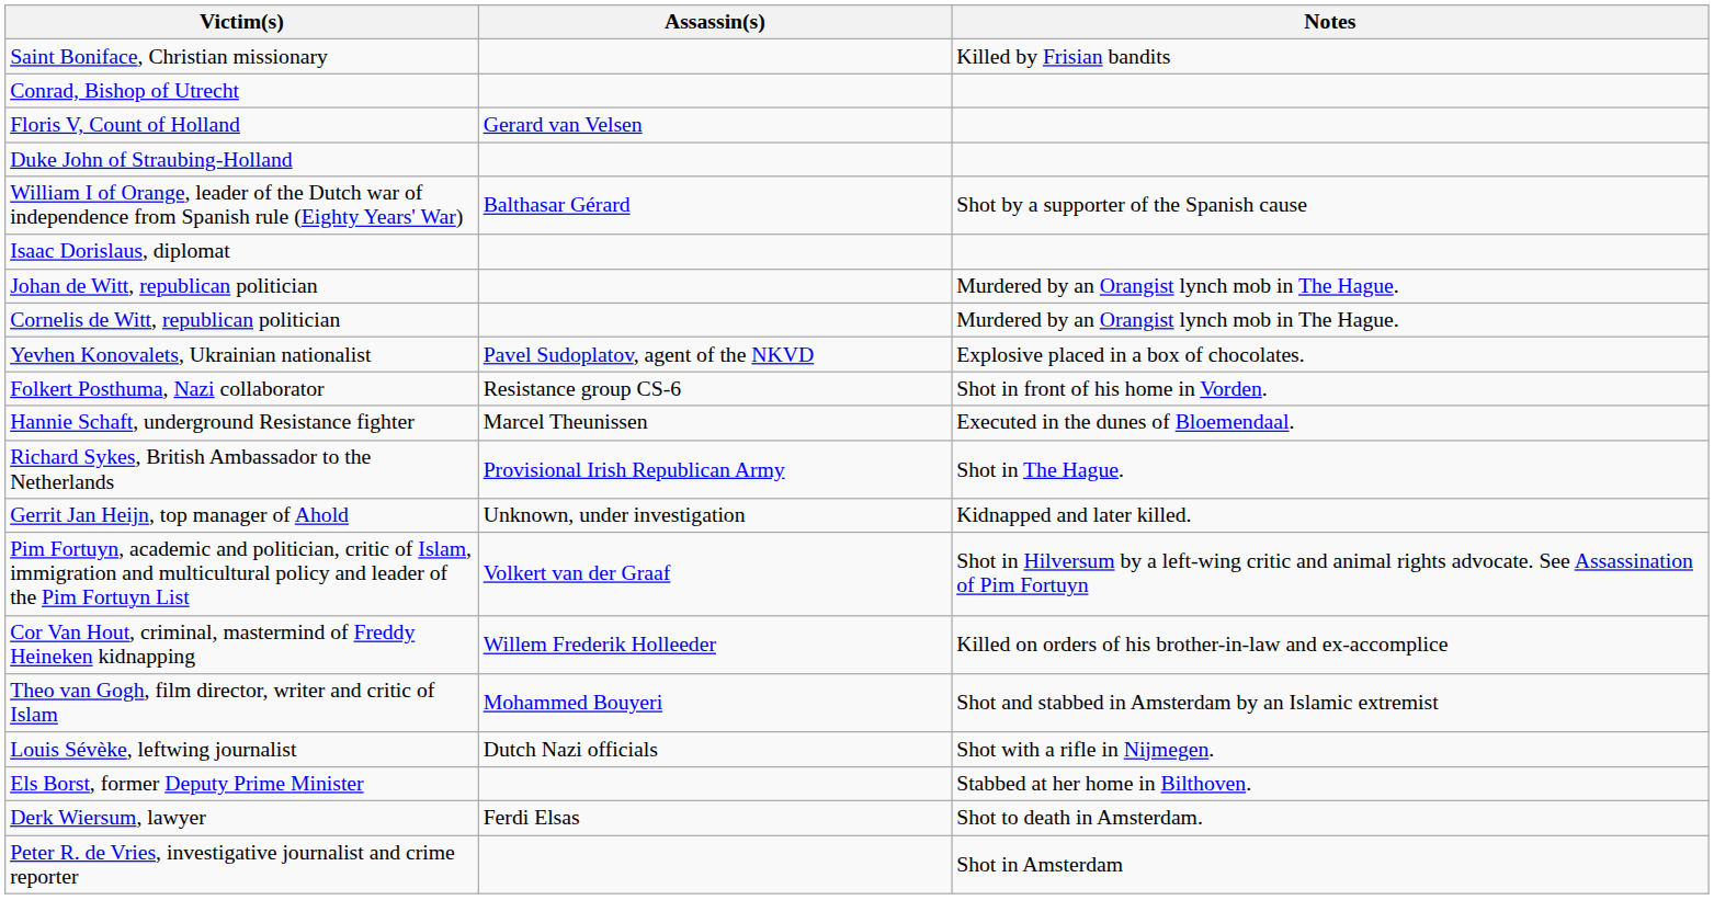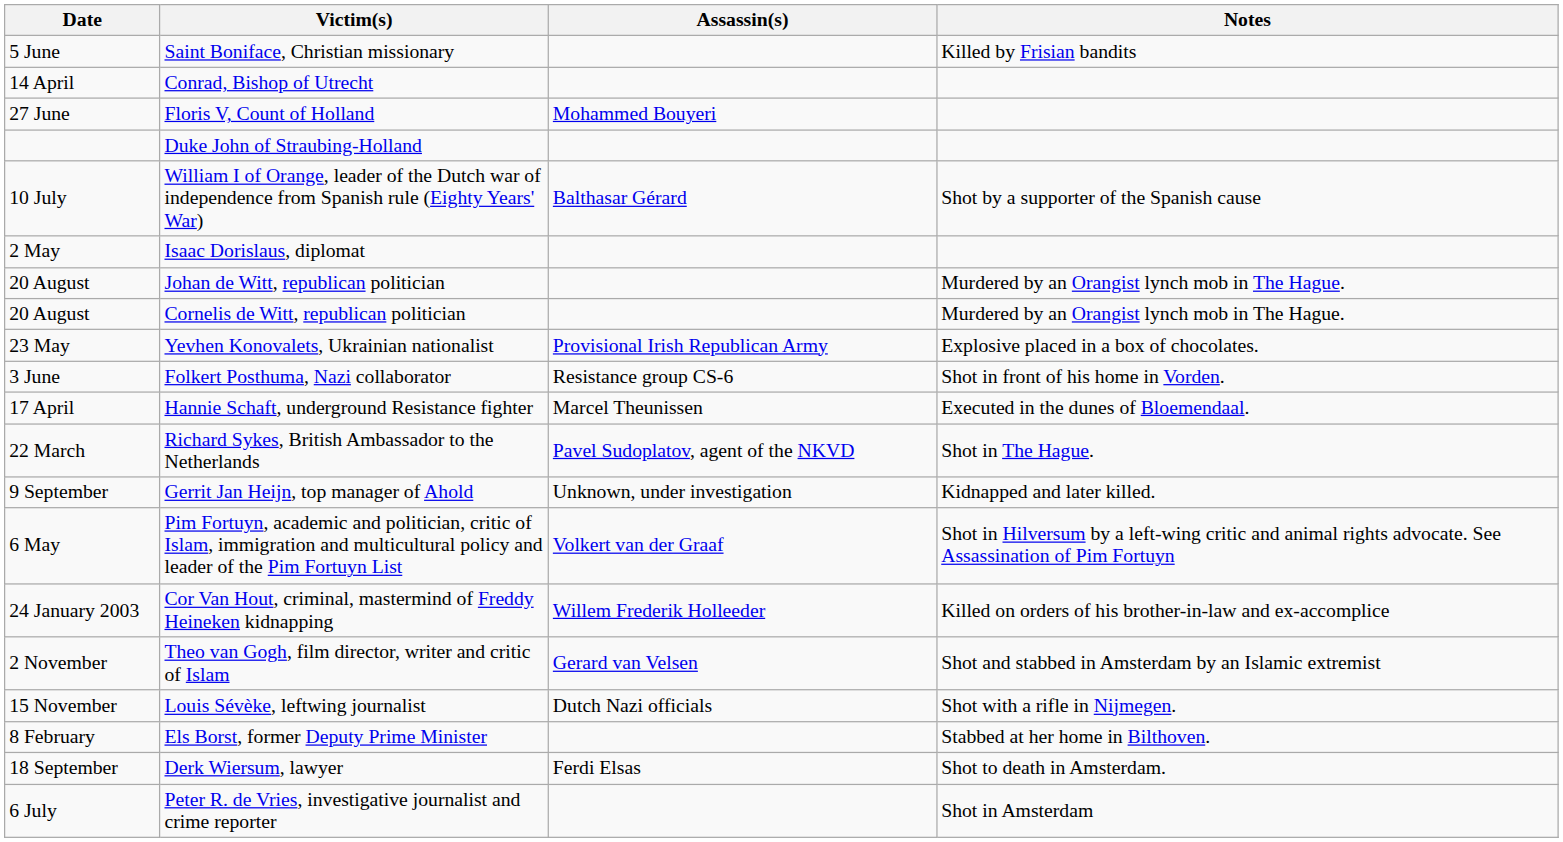+ column: Date | 5 June | 14 April | 27 June | 10 July | 2 May | 20 August | 20 August | 23 May | 3 June | 17 April | 22 March | 9 September | 6 May | 24 January 2003 | 2 November | 15 November | 8 February | 18 September | 6 July
Floris V, Count of Holland | Assassin(s): Gerard van Velsen -> Mohammed Bouyeri
Yevhen Konovalets, Ukrainian nationalist | Assassin(s): Pavel Sudoplatov, agent of the NKVD -> Provisional Irish Republican Army
Richard Sykes, British Ambassador to the Netherlands | Assassin(s): Provisional Irish Republican Army -> Pavel Sudoplatov, agent of the NKVD
Theo van Gogh, film director, writer and critic of Islam | Assassin(s): Mohammed Bouyeri -> Gerard van Velsen
